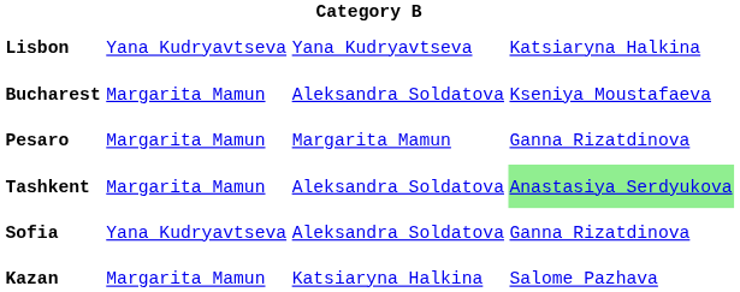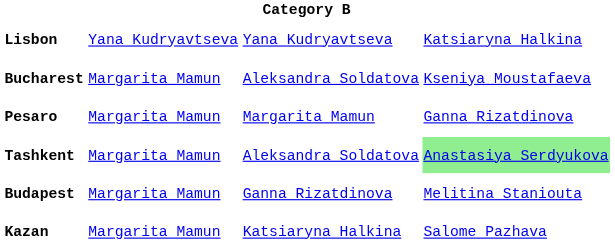+ row: Budapest | Margarita Mamun | Ganna Rizatdinova | Melitina Staniouta
- row: Sofia | Yana Kudryavtseva | Aleksandra Soldatova | Ganna Rizatdinova
